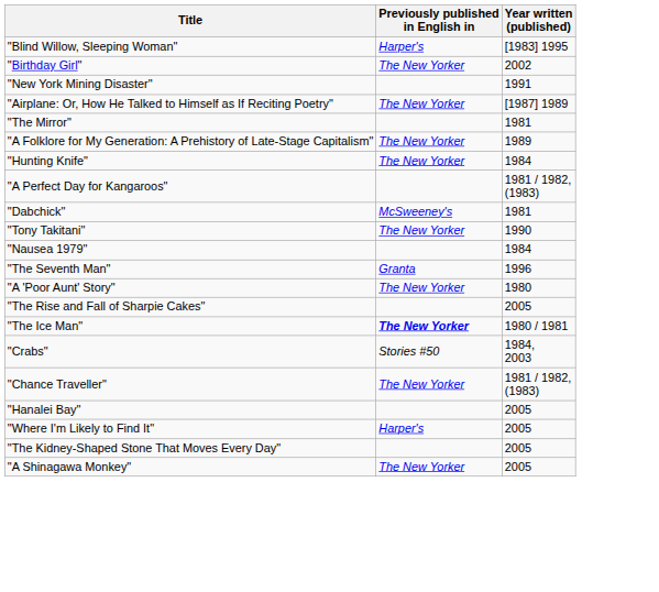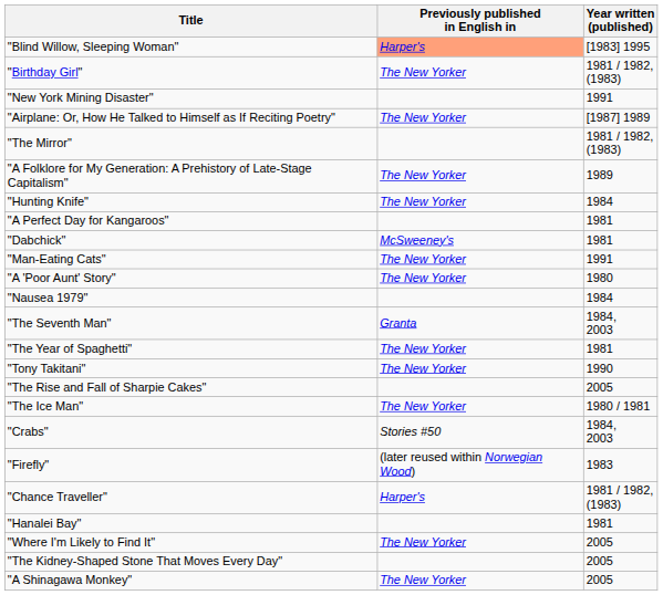"Blind Willow, Sleeping Woman" | Previously published in English in: no background -> lightsalmon background
"Birthday Girl" | Year written (published): 2002 -> 1981 / 1982, (1983)
"The Mirror" | Year written (published): 1981 -> 1981 / 1982, (1983)
"A Perfect Day for Kangaroos" | Year written (published): 1981 / 1982, (1983) -> 1981
+ row: "Man-Eating Cats" | The New Yorker | 1991
rows swapped: "A 'Poor Aunt' Story" <-> "Tony Takitani"
"The Seventh Man" | Year written (published): 1996 -> 1984, 2003
+ row: "The Year of Spaghetti" | The New Yorker | 1981
"The Ice Man" | Previously published in English in: bold -> normal
+ row: "Firefly" | (later reused within Norwegian Wood) | 1983
"Chance Traveller" | Previously published in English in: The New Yorker -> Harper's
"Hanalei Bay" | Year written (published): 2005 -> 1981
"Where I'm Likely to Find It" | Previously published in English in: Harper's -> The New Yorker
